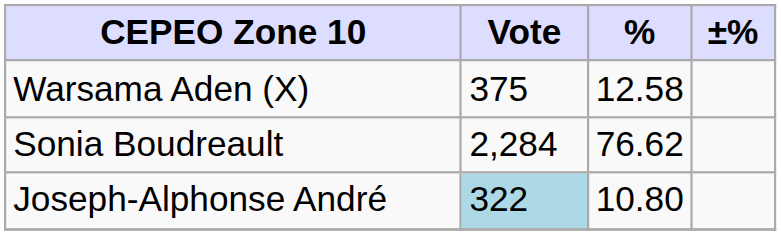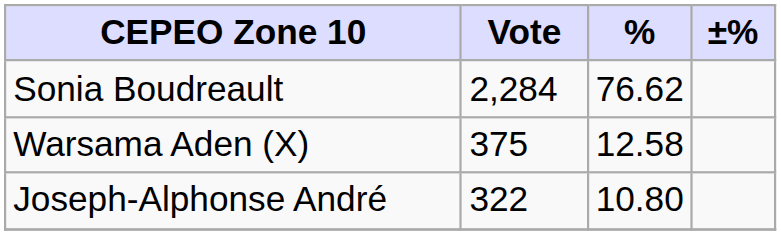rows swapped: Sonia Boudreault <-> Warsama Aden (X)
Joseph-Alphonse André | Vote: lightblue background -> no background
